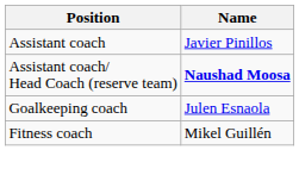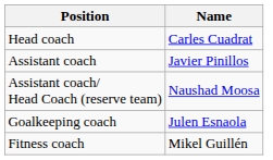+ row: Head coach | Carles Cuadrat
Assistant coach/ Head Coach (reserve team) | Name: bold -> normal
